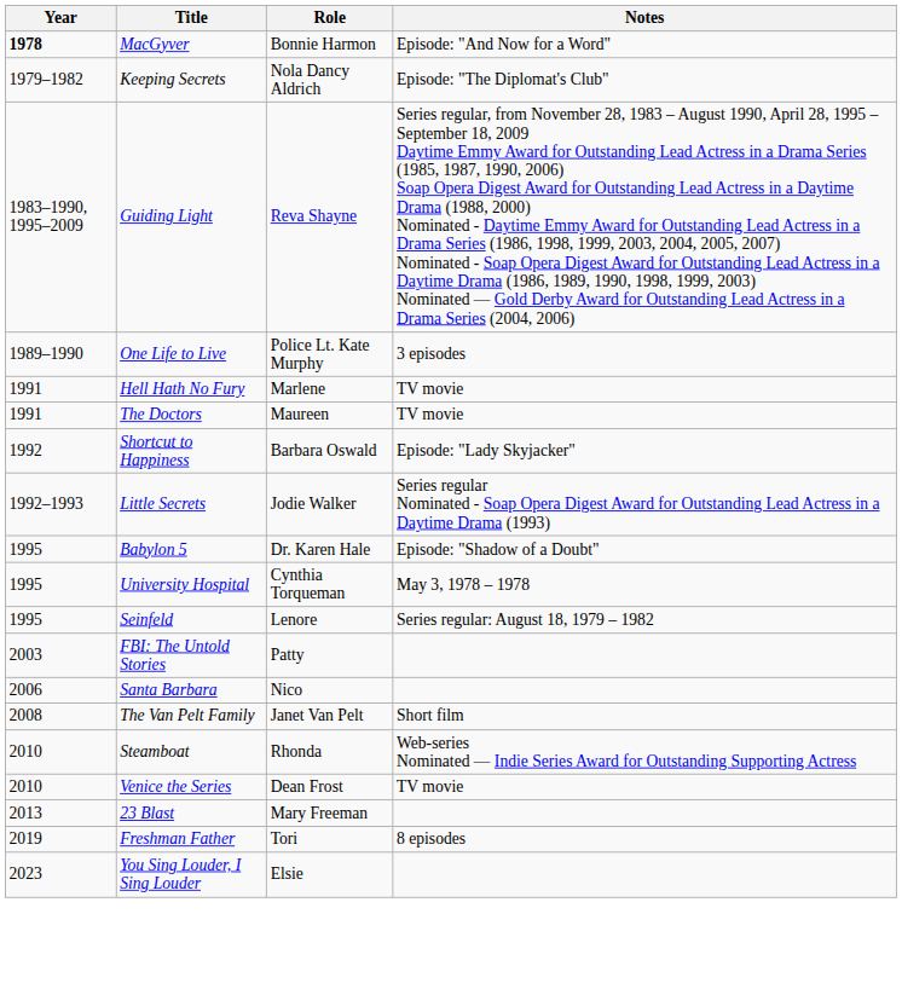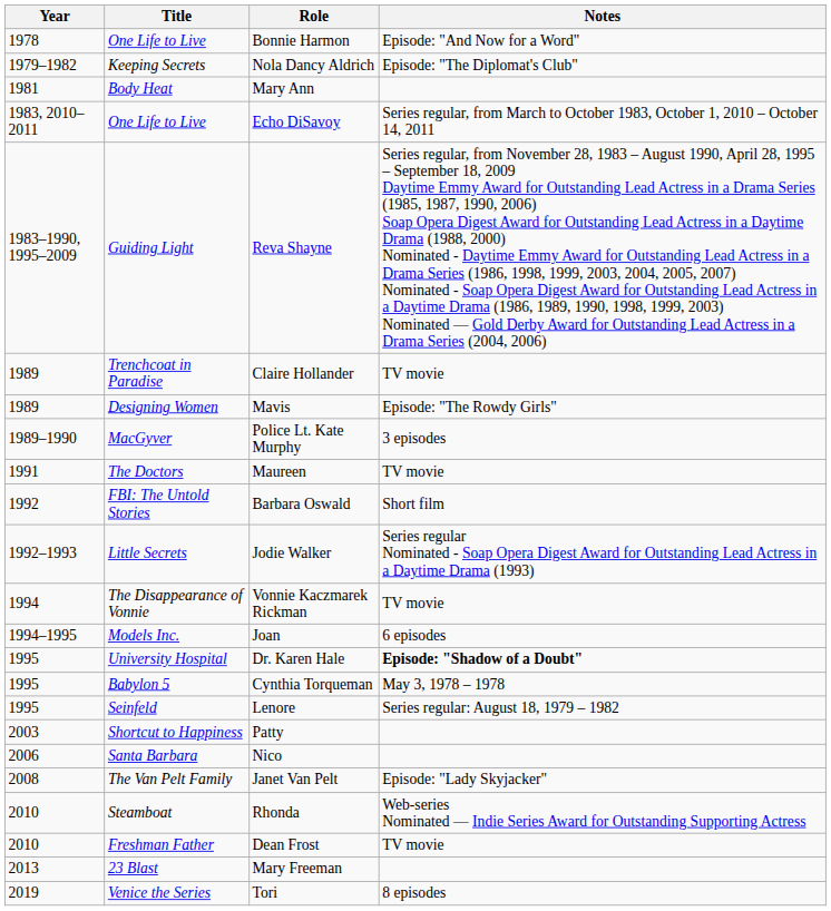Bonnie Harmon | Year: bold -> normal
Bonnie Harmon | Title: MacGyver -> One Life to Live
+ row: 1981 | Body Heat | Mary Ann
+ row: 1983, 2010–2011 | One Life to Live | Echo DiSavoy | Series regular, from March to October 1983, October 1, 2010 – October 14, 2011
+ row: 1989 | Trenchcoat in Paradise | Claire Hollander | TV movie
+ row: 1989 | Designing Women | Mavis | Episode: "The Rowdy Girls"
Police Lt. Kate Murphy | Title: One Life to Live -> MacGyver
- row: 1991 | Hell Hath No Fury | Marlene | TV movie
Barbara Oswald | Title: Shortcut to Happiness -> FBI: The Untold Stories
Barbara Oswald | Notes: Episode: "Lady Skyjacker" -> Short film
+ row: 1994 | The Disappearance of Vonnie | Vonnie Kaczmarek Rickman | TV movie
+ row: 1994–1995 | Models Inc. | Joan | 6 episodes
Dr. Karen Hale | Title: Babylon 5 -> University Hospital
Dr. Karen Hale | Notes: normal -> bold
Cynthia Torqueman | Title: University Hospital -> Babylon 5
Patty | Title: FBI: The Untold Stories -> Shortcut to Happiness
Janet Van Pelt | Notes: Short film -> Episode: "Lady Skyjacker"
Dean Frost | Title: Venice the Series -> Freshman Father
Tori | Title: Freshman Father -> Venice the Series
- row: 2023 | You Sing Louder, I Sing Louder | Elsie
